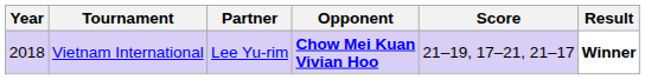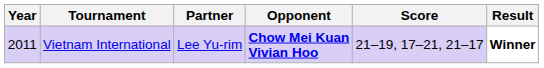Vietnam International | Year: 2018 -> 2011
